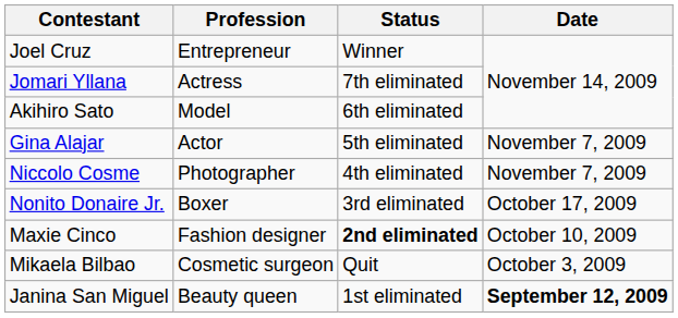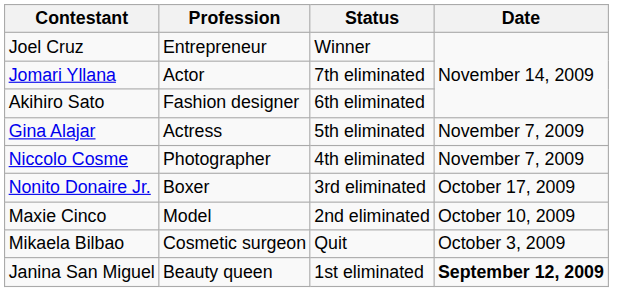Jomari Yllana | Profession: Actress -> Actor
Akihiro Sato | Profession: Model -> Fashion designer
Gina Alajar | Profession: Actor -> Actress
Maxie Cinco | Profession: Fashion designer -> Model
Maxie Cinco | Status: bold -> normal
